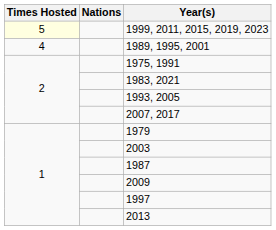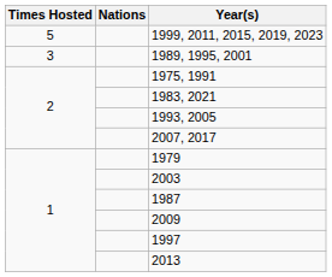1999, 2011, 2015, 2019, 2023 | Times Hosted: lightyellow background -> no background
1989, 1995, 2001 | Times Hosted: 4 -> 3
